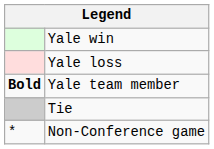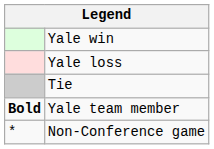rows swapped: Tie <-> Yale team member
